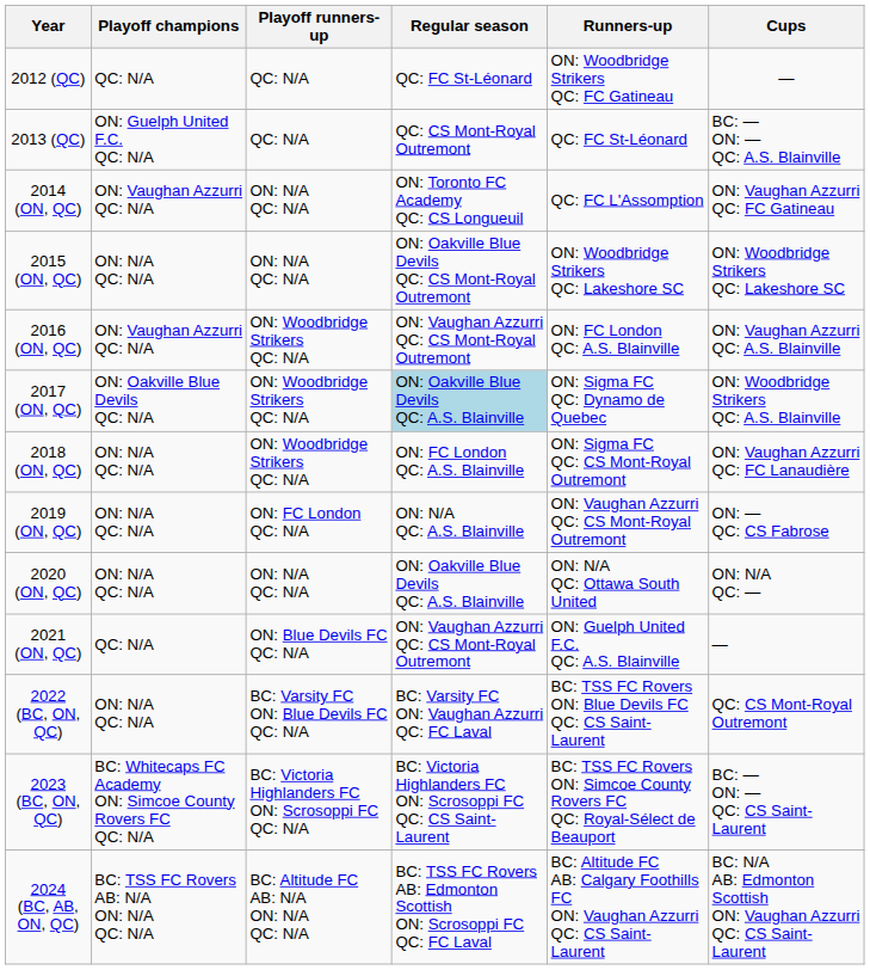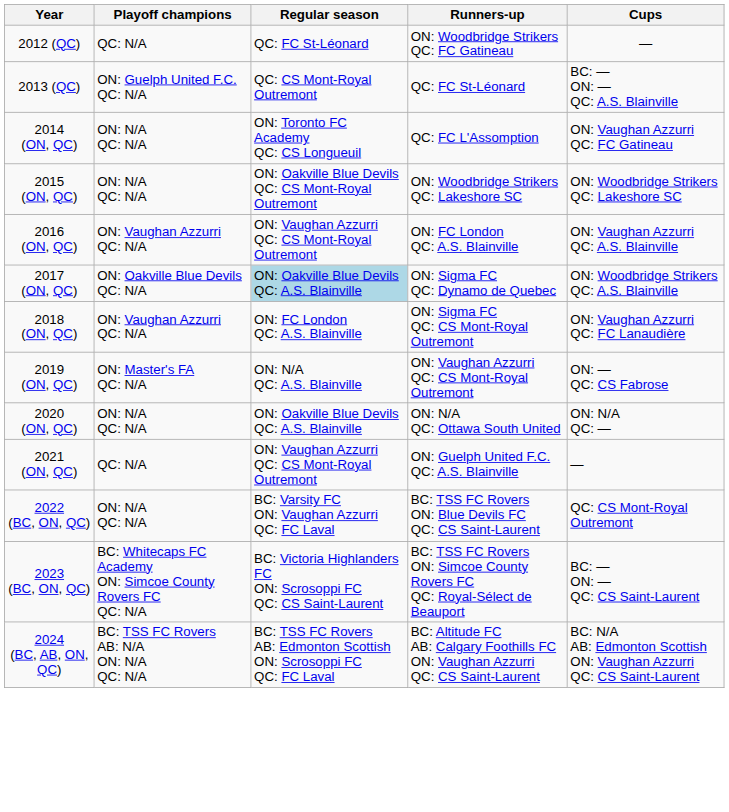- column: Playoff runners-up | QC: N/A | QC: N/A | ON: N/A QC: N/A | ON: N/A QC: N/A | ON: Woodbridge Strikers QC: N/A | ON: Woodbridge Strikers QC: N/A | ON: Woodbridge Strikers QC: N/A | ON: FC London QC: N/A | ON: N/A QC: N/A | ON: Blue Devils FC QC: N/A | BC: Varsity FC ON: Blue Devils FC QC: N/A | BC: Victoria Highlanders FC ON: Scrosoppi FC QC: N/A | BC: Altitude FC AB: N/A ON: N/A QC: N/A
2014 (ON, QC) | Playoff champions: ON: Vaughan Azzurri QC: N/A -> ON: N/A QC: N/A
2018 (ON, QC) | Playoff champions: ON: N/A QC: N/A -> ON: Vaughan Azzurri QC: N/A
2019 (ON, QC) | Playoff champions: ON: N/A QC: N/A -> ON: Master's FA QC: N/A
